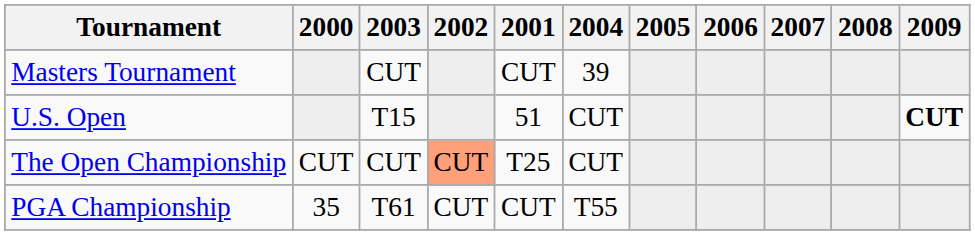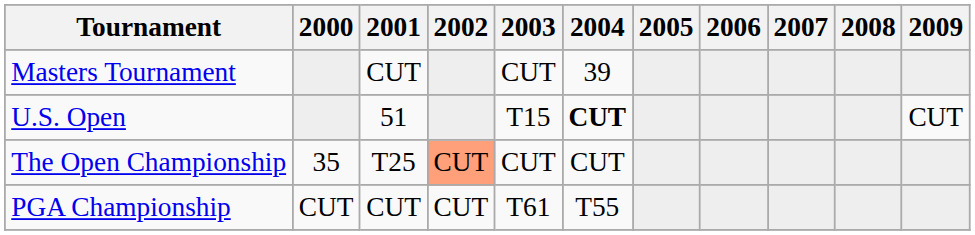columns swapped: 2001 <-> 2003
U.S. Open | 2004: normal -> bold
U.S. Open | 2009: bold -> normal
The Open Championship | 2000: CUT -> 35
PGA Championship | 2000: 35 -> CUT
